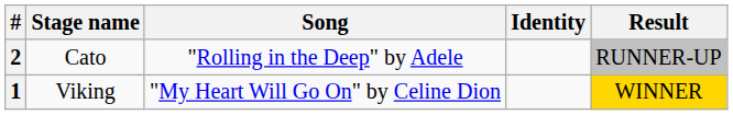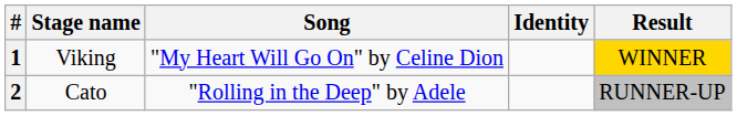rows swapped: 1 <-> 2
